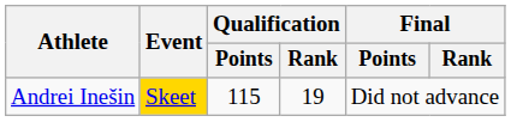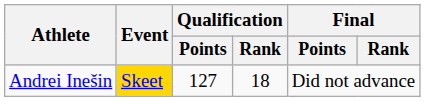Andrei Inešin | Qualification / Points: 115 -> 127
Andrei Inešin | Qualification / Rank: 19 -> 18
